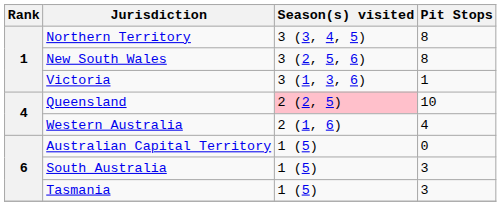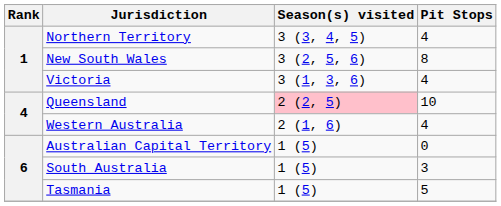Northern Territory | Pit Stops: 8 -> 4
Victoria | Pit Stops: 1 -> 4
Tasmania | Pit Stops: 3 -> 5
